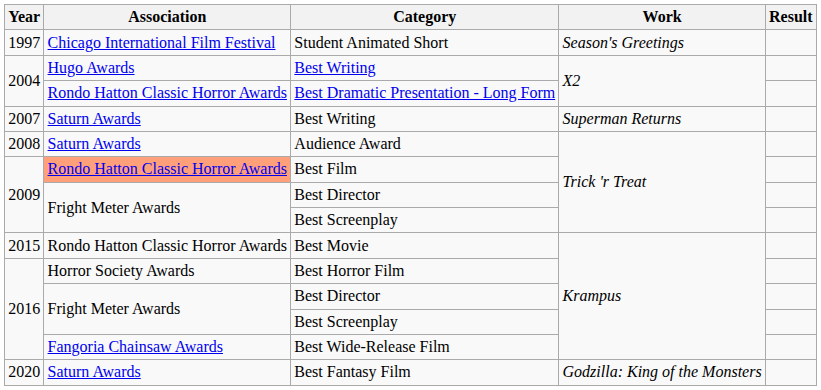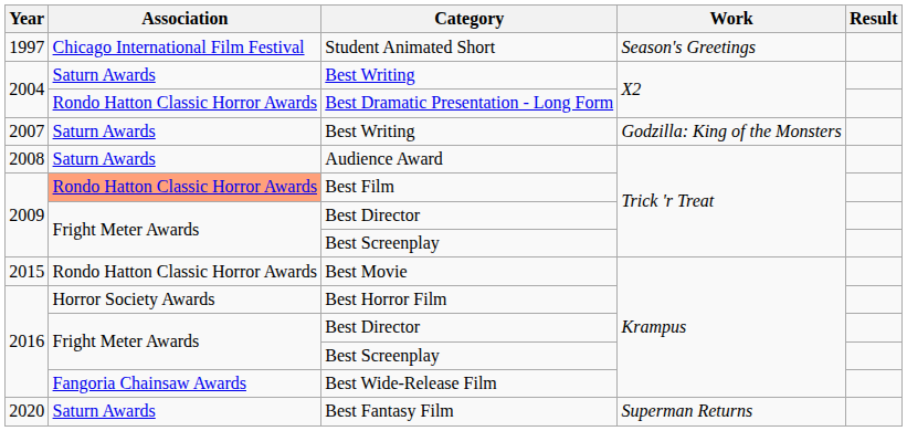2004 / Best Writing | Association: Hugo Awards -> Saturn Awards
2007 / Best Writing | Work: Superman Returns -> Godzilla: King of the Monsters
Best Fantasy Film | Work: Godzilla: King of the Monsters -> Superman Returns
